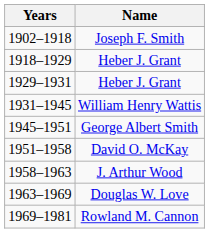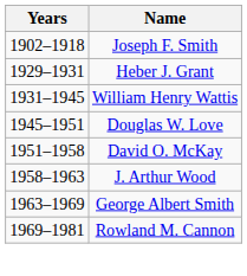- row: 1918–1929 | Heber J. Grant
1945–1951 | Name: George Albert Smith -> Douglas W. Love
1963–1969 | Name: Douglas W. Love -> George Albert Smith
